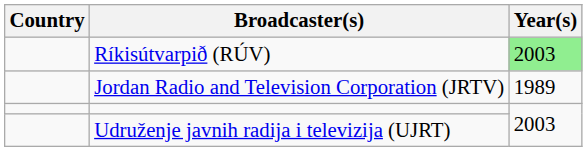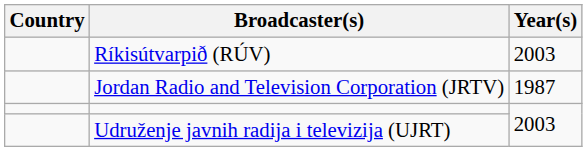Ríkisútvarpið (RÚV) | Year(s): lightgreen background -> no background
Jordan Radio and Television Corporation (JRTV) | Year(s): 1989 -> 1987
